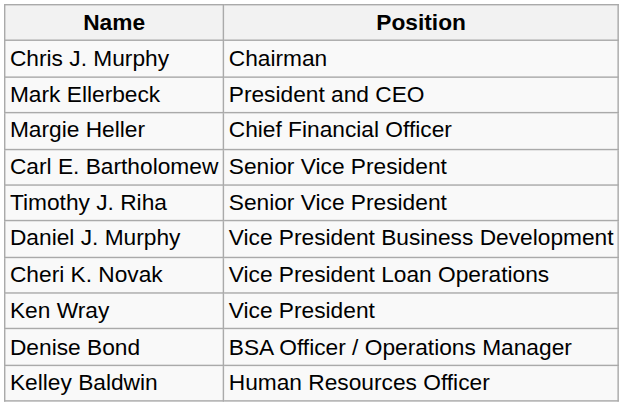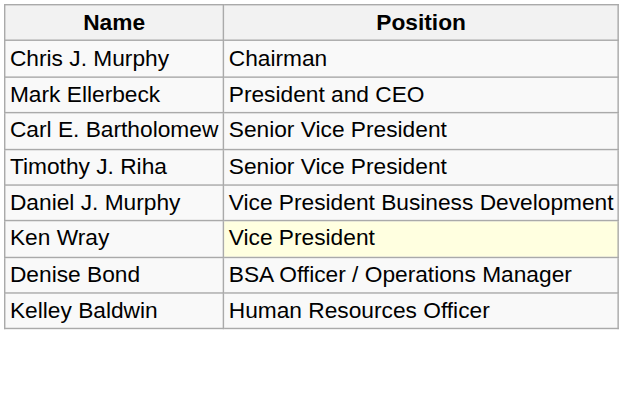- row: Margie Heller | Chief Financial Officer
- row: Cheri K. Novak | Vice President Loan Operations
Ken Wray | Position: no background -> lightyellow background
